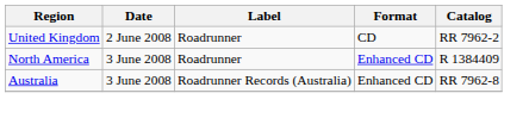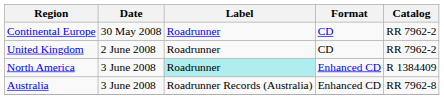+ row: Continental Europe | 30 May 2008 | Roadrunner | CD | RR 7962-2
North America | Label: no background -> paleturquoise background
